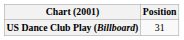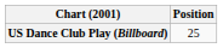US Dance Club Play (Billboard) | Position: 31 -> 25
